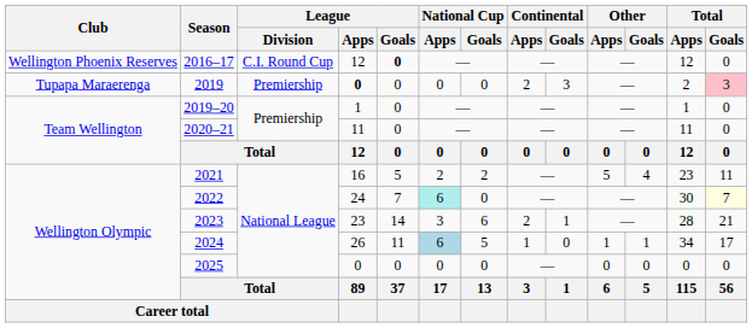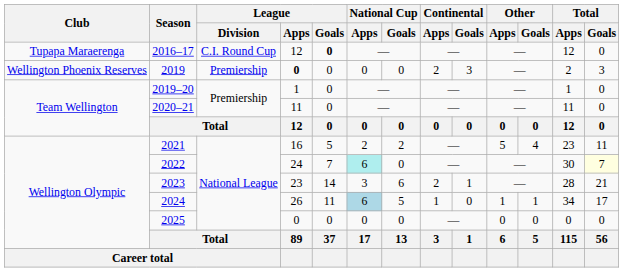2016–17 | Club: Wellington Phoenix Reserves -> Tupapa Maraerenga
2019 | Club: Tupapa Maraerenga -> Wellington Phoenix Reserves
2019 | Total / Goals: pink background -> no background
